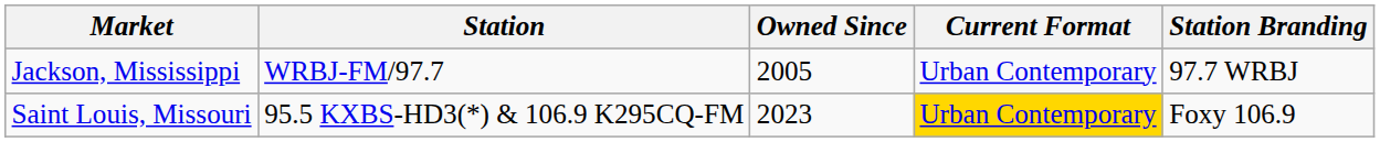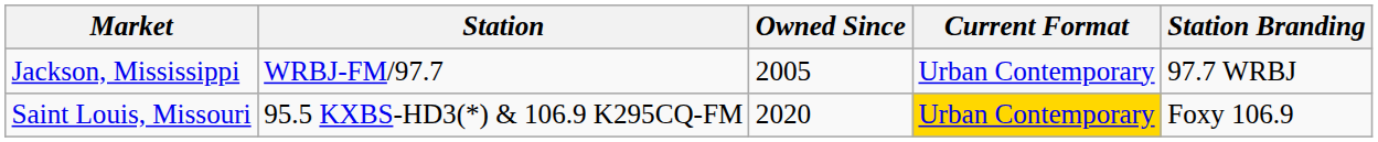Saint Louis, Missouri | Owned Since: 2023 -> 2020
